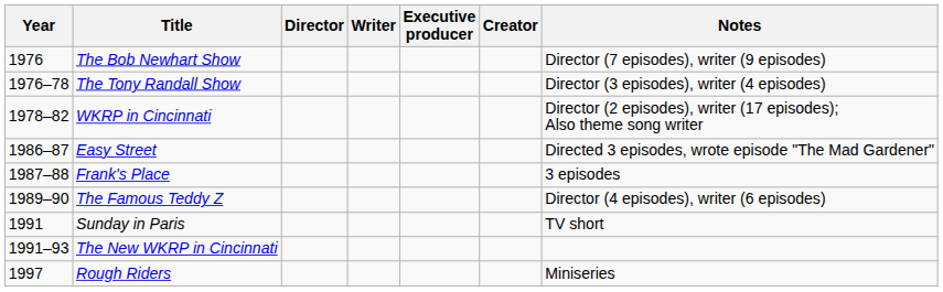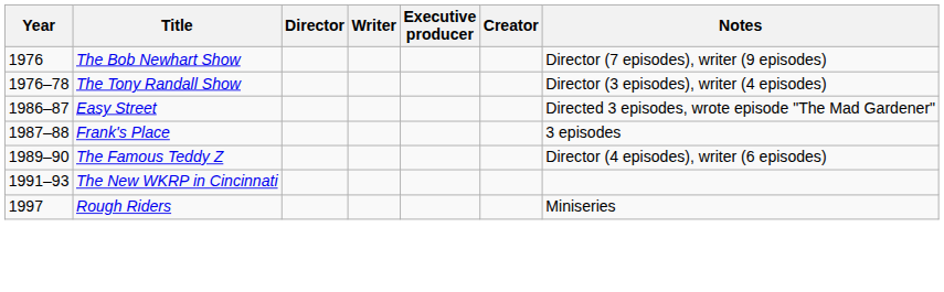- row: 1978–82 | WKRP in Cincinnati | Director (2 episodes), writer (17 episodes); Also theme song writer
- row: 1991 | Sunday in Paris | TV short
